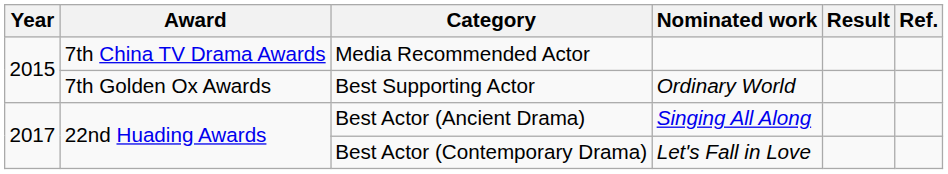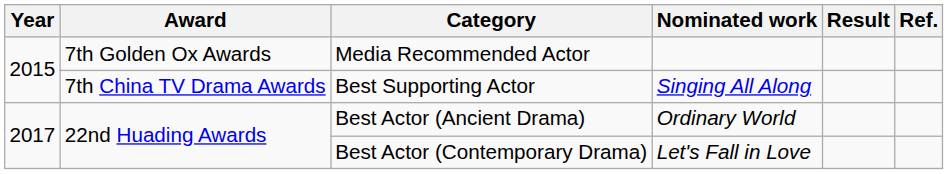Media Recommended Actor | Award: 7th China TV Drama Awards -> 7th Golden Ox Awards
Best Supporting Actor | Award: 7th Golden Ox Awards -> 7th China TV Drama Awards
Best Supporting Actor | Nominated work: Ordinary World -> Singing All Along
Best Actor (Ancient Drama) | Nominated work: Singing All Along -> Ordinary World
